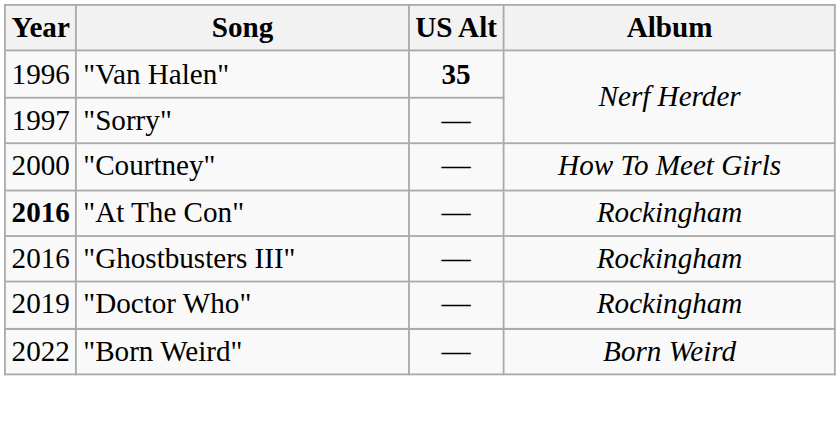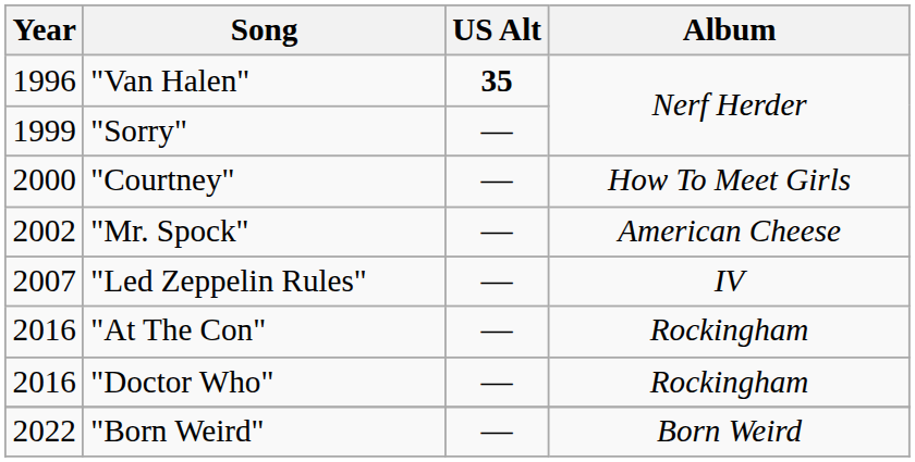"Sorry" | Year: 1997 -> 1999
+ row: 2002 | "Mr. Spock" | — | American Cheese
+ row: 2007 | "Led Zeppelin Rules" | — | IV
"At The Con" | Year: bold -> normal
- row: 2016 | "Ghostbusters III" | — | Rockingham
"Doctor Who" | Year: 2019 -> 2016
